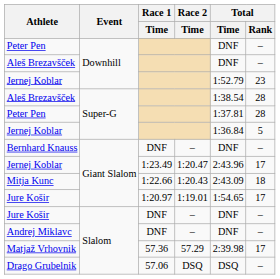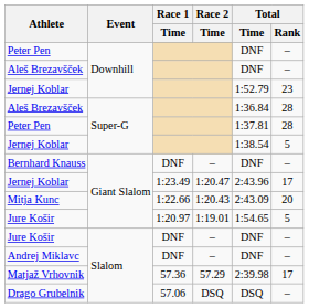Aleš Brezavšček / Super-G | Total / Time: 1:38.54 -> 1:36.84
Jernej Koblar / Super-G | Total / Time: 1:36.84 -> 1:38.54
Mitja Kunc | Total / Rank: 18 -> 20
Jure Košir / Giant Slalom | Total / Rank: 17 -> 5
